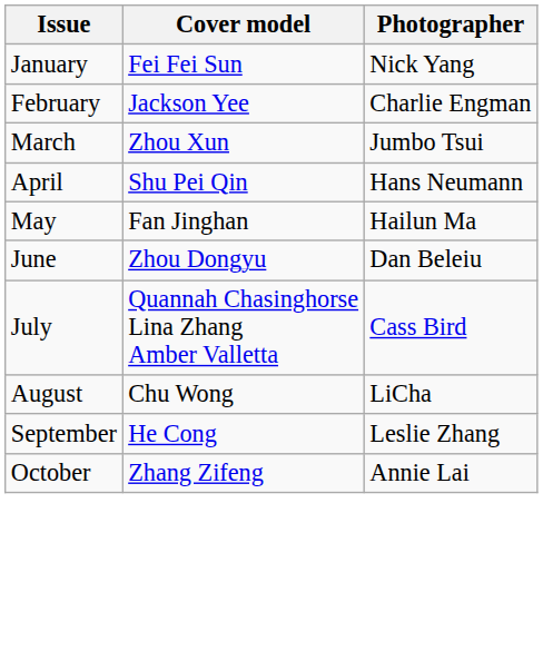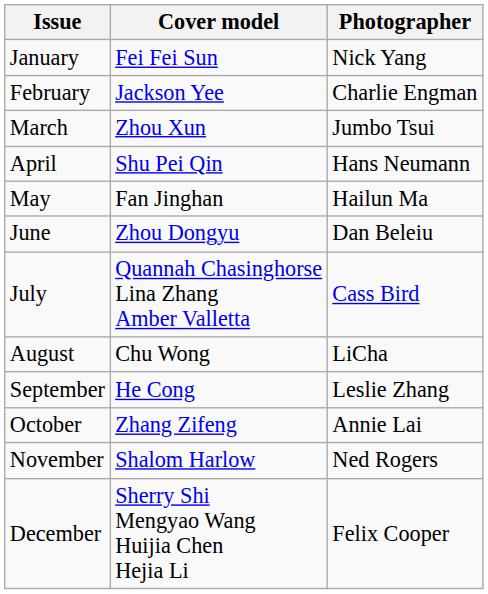+ row: November | Shalom Harlow | Ned Rogers
+ row: December | Sherry Shi Mengyao Wang Huijia Chen Hejia Li | Felix Cooper
